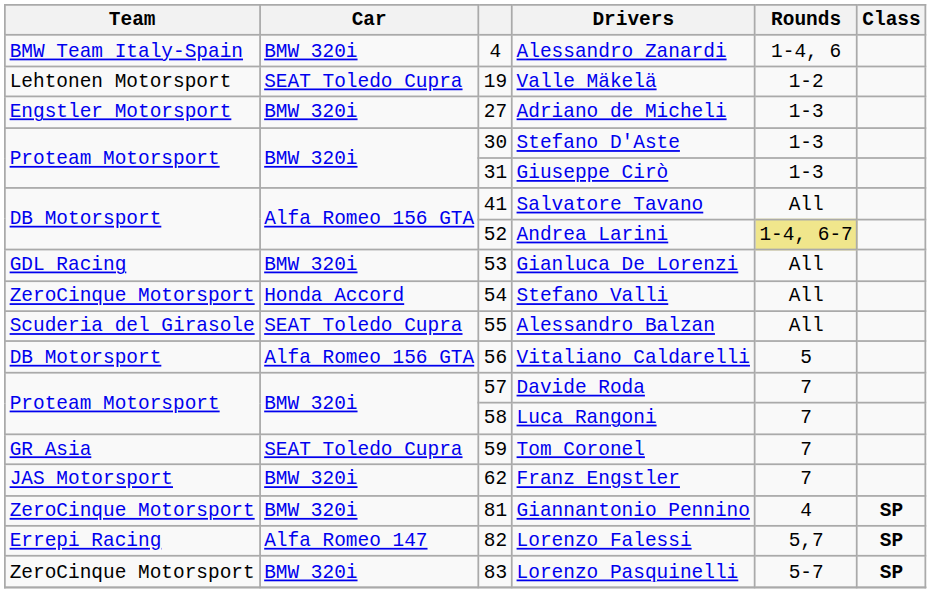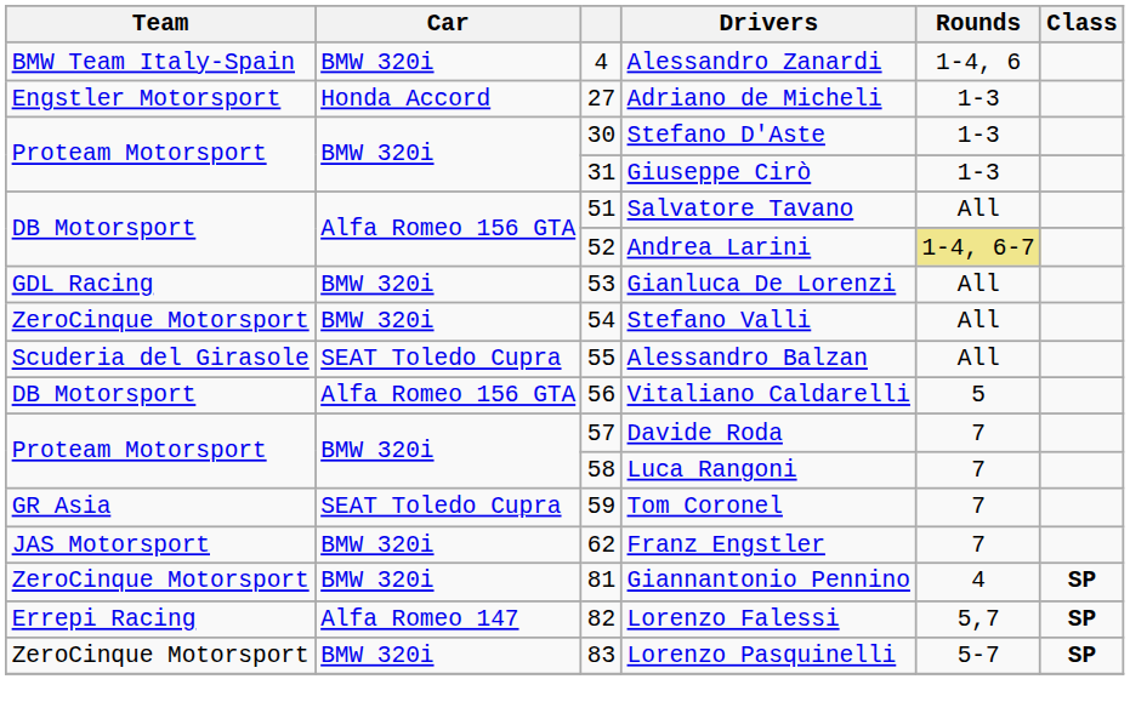- row: Lehtonen Motorsport | SEAT Toledo Cupra | 19 | Valle Mäkelä | 1-2
Adriano de Micheli | Car: BMW 320i -> Honda Accord
Salvatore Tavano | column 3: 41 -> 51
Stefano Valli | Car: Honda Accord -> BMW 320i
